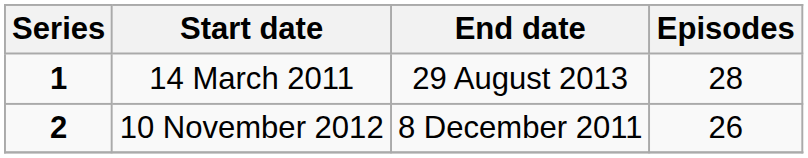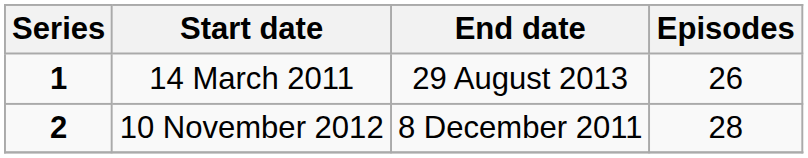14 March 2011 | Episodes: 28 -> 26
10 November 2012 | Episodes: 26 -> 28
